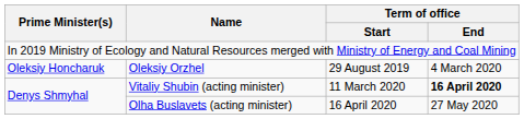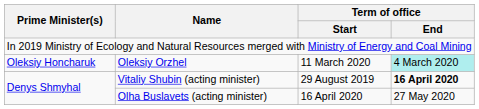Oleksiy Orzhel | Term of office / Start: 29 August 2019 -> 11 March 2020
Oleksiy Orzhel | Term of office / End: no background -> paleturquoise background
Vitaliy Shubin (acting minister) | Term of office / Start: 11 March 2020 -> 29 August 2019
